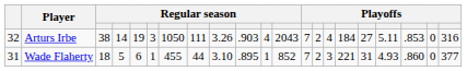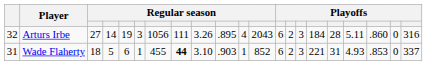Arturs Irbe | column 3: 38 -> 27
Arturs Irbe | column 7: 1050 -> 1056
Arturs Irbe | column 10: .903 -> .895
Arturs Irbe | column 13: 7 -> 6
Arturs Irbe | column 15: 4 -> 3
Arturs Irbe | column 17: 27 -> 28
Arturs Irbe | column 19: .853 -> .860
Wade Flaherty | column 8: normal -> bold
Wade Flaherty | column 10: .895 -> .903
Wade Flaherty | column 13: 7 -> 6
Wade Flaherty | column 19: .860 -> .853
Wade Flaherty | column 21: 377 -> 337
